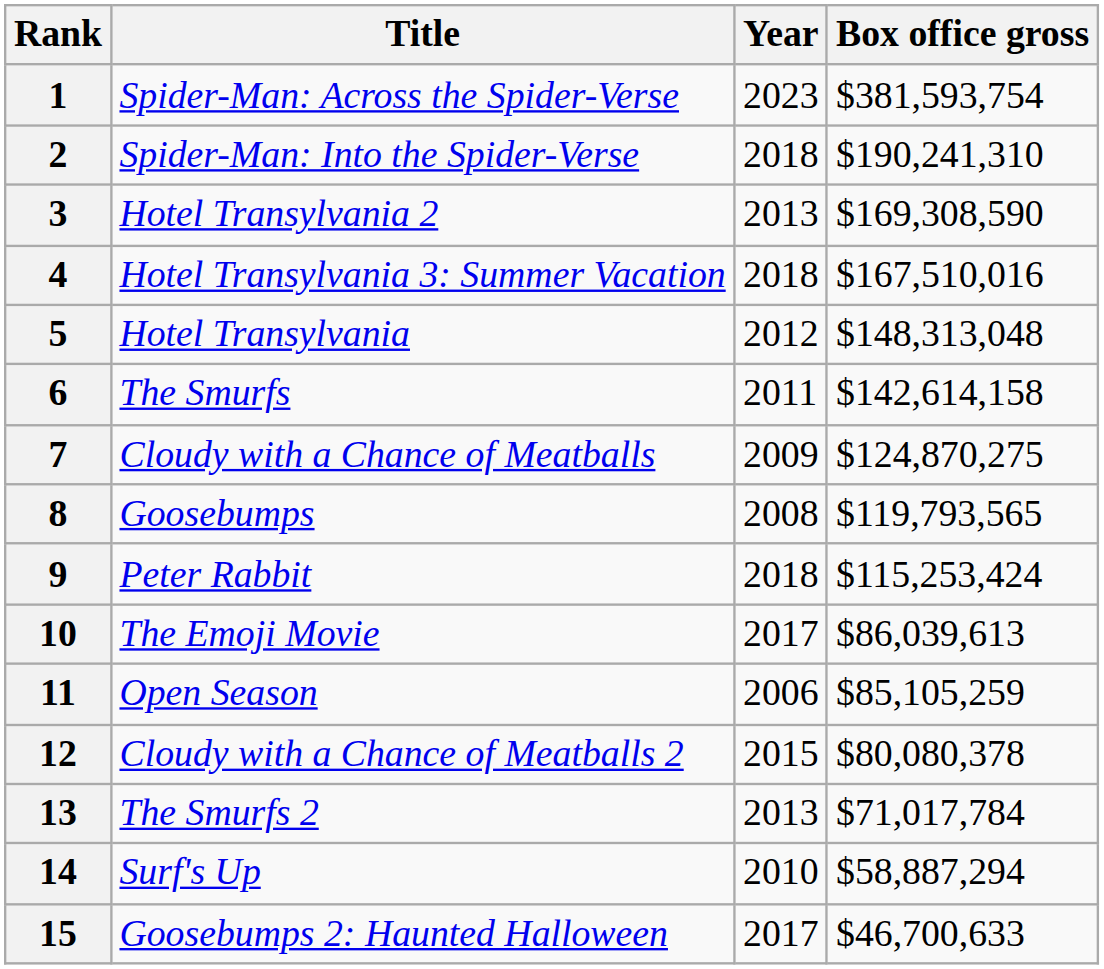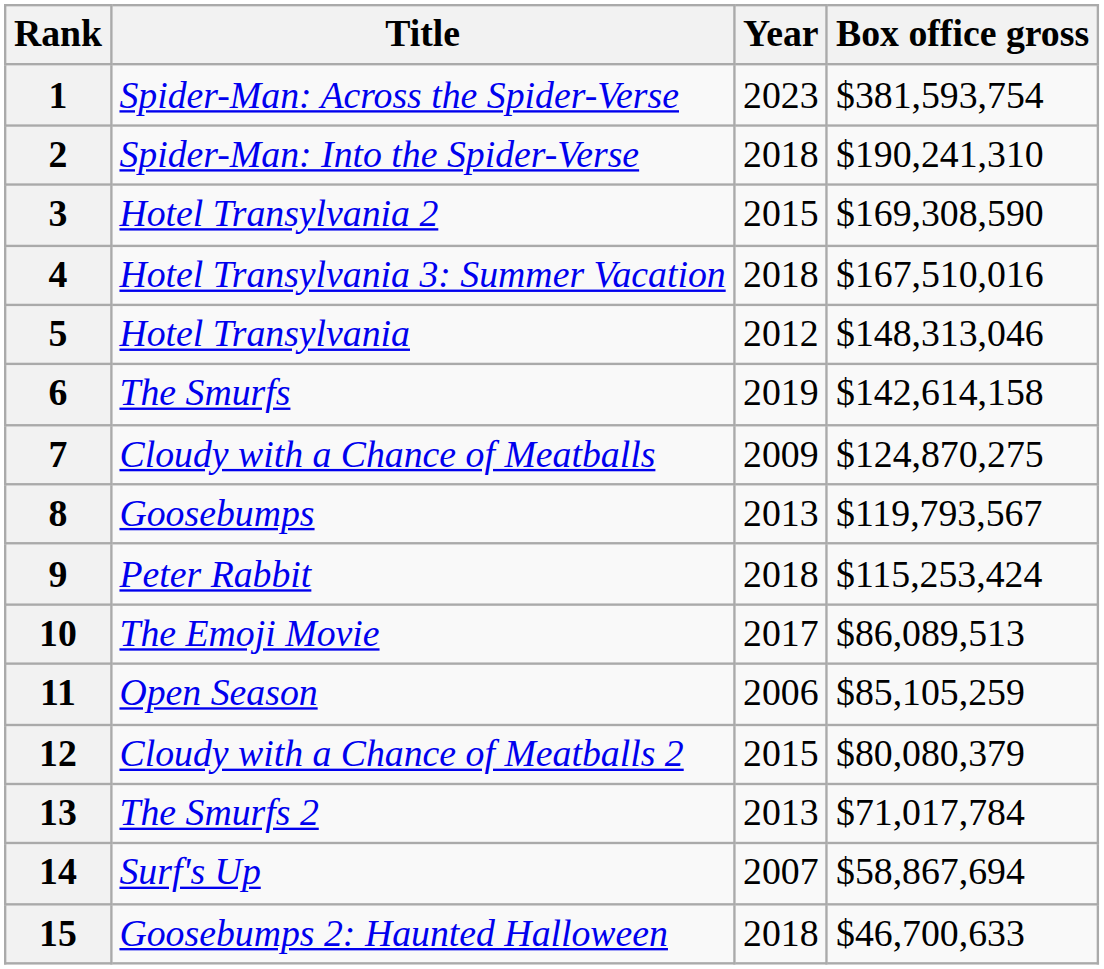3 | Year: 2013 -> 2015
5 | Box office gross: $148,313,048 -> $148,313,046
6 | Year: 2011 -> 2019
8 | Year: 2008 -> 2013
8 | Box office gross: $119,793,565 -> $119,793,567
10 | Box office gross: $86,039,613 -> $86,089,513
12 | Box office gross: $80,080,378 -> $80,080,379
14 | Year: 2010 -> 2007
14 | Box office gross: $58,887,294 -> $58,867,694
15 | Year: 2017 -> 2018
